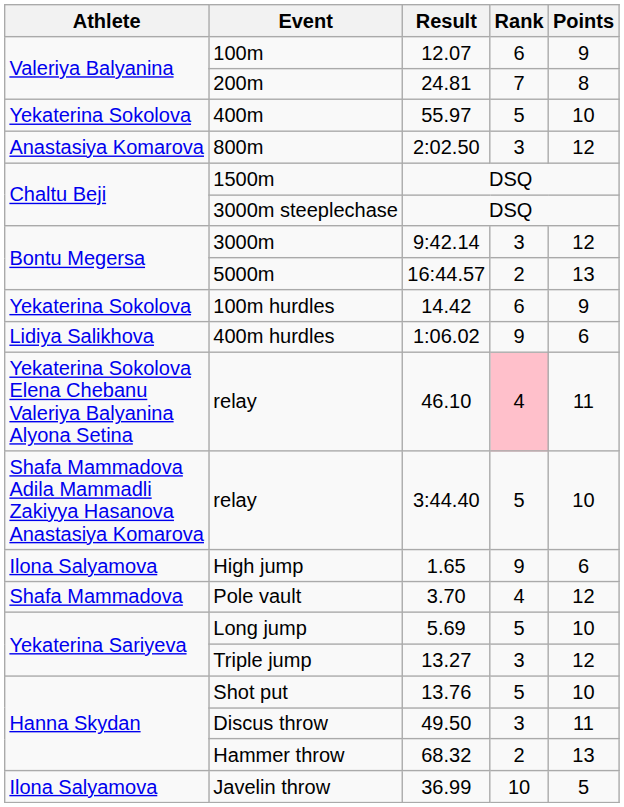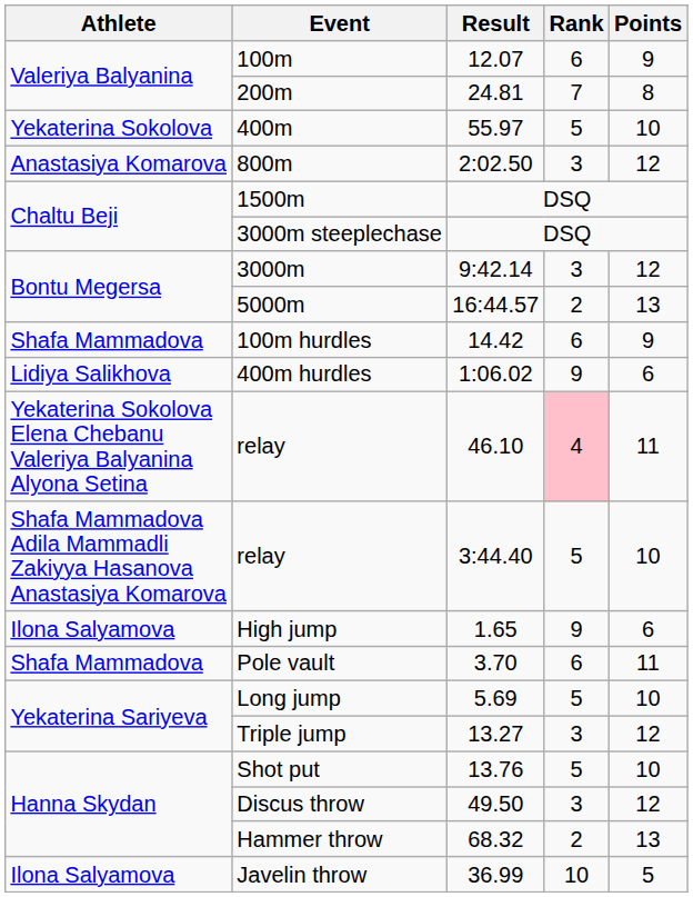100m hurdles | Athlete: Yekaterina Sokolova -> Shafa Mammadova
Pole vault | Rank: 4 -> 6
Pole vault | Points: 12 -> 11
Discus throw | Points: 11 -> 12
